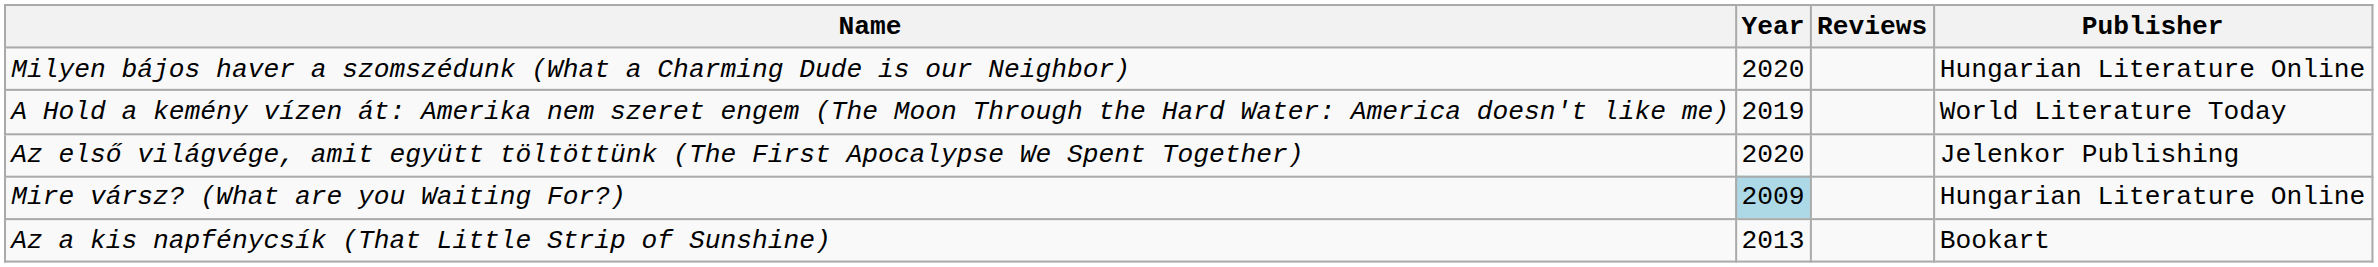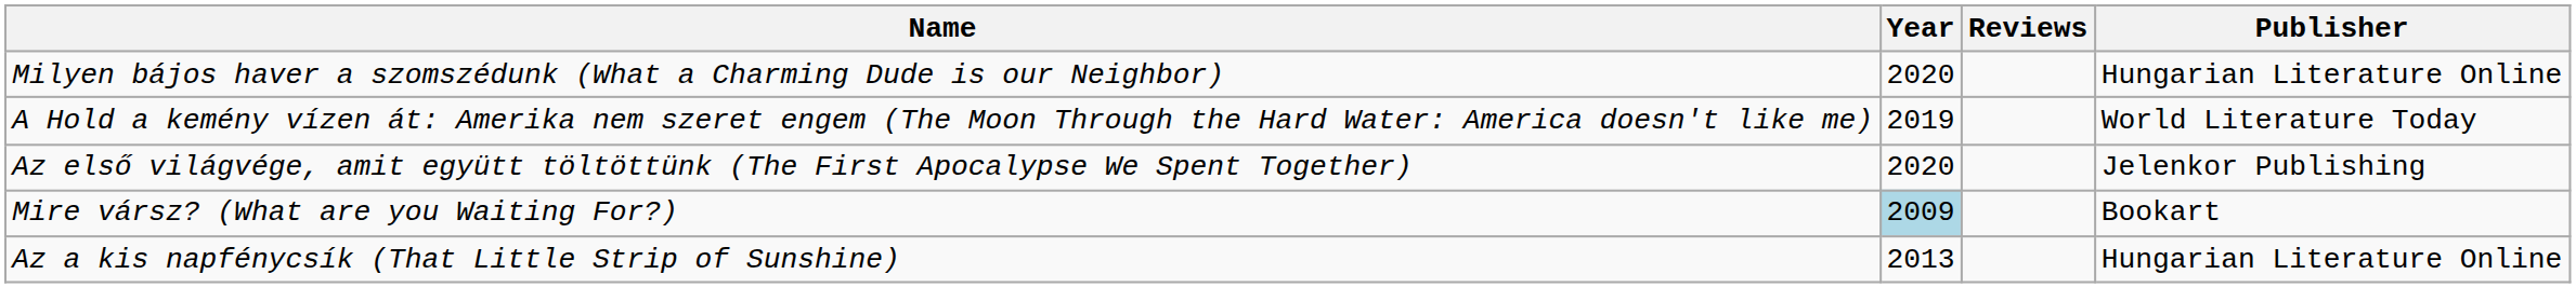Mire vársz? (What are you Waiting For?) | Publisher: Hungarian Literature Online -> Bookart
Az a kis napfénycsík (That Little Strip of Sunshine) | Publisher: Bookart -> Hungarian Literature Online
